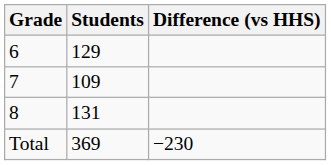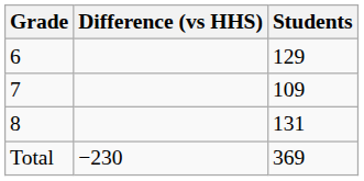columns swapped: Students <-> Difference (vs HHS)
